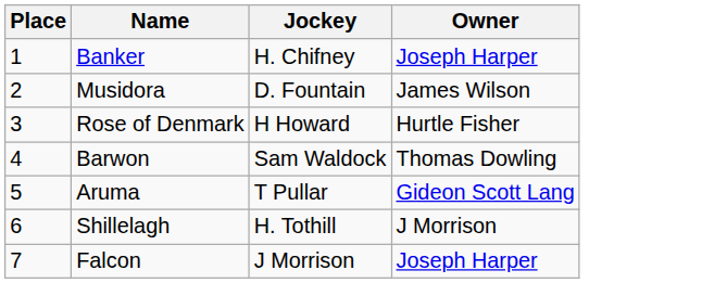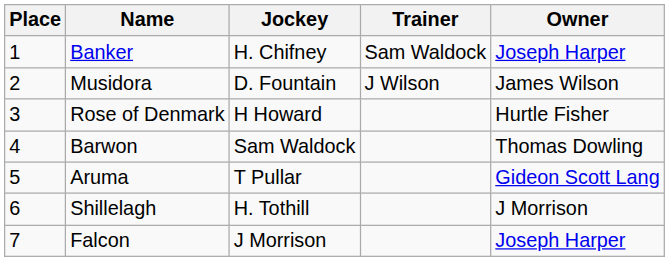+ column: Trainer | Sam Waldock | J Wilson
